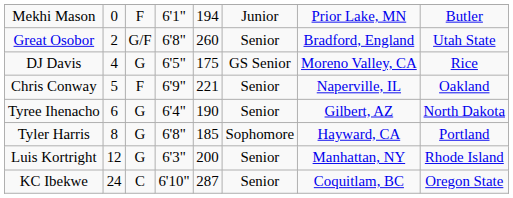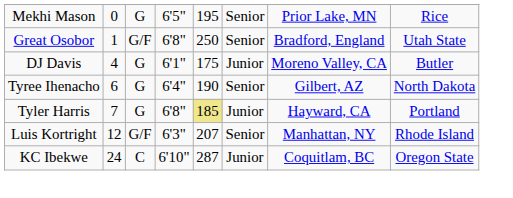Mekhi Mason | column 3: F -> G
Mekhi Mason | column 4: 6'1" -> 6'5"
Mekhi Mason | column 5: 194 -> 195
Mekhi Mason | column 6: Junior -> Senior
Mekhi Mason | column 8: Butler -> Rice
Great Osobor | column 2: 2 -> 1
Great Osobor | column 5: 260 -> 250
DJ Davis | column 4: 6'5" -> 6'1"
DJ Davis | column 6: GS Senior -> Junior
DJ Davis | column 8: Rice -> Butler
- row: Chris Conway | 5 | F | 6'9" | 221 | Senior | Naperville, IL | Oakland
Tyler Harris | column 2: 8 -> 7
Tyler Harris | column 5: no background -> khaki background
Tyler Harris | column 6: Sophomore -> Junior
Luis Kortright | column 3: G -> G/F
Luis Kortright | column 5: 200 -> 207
KC Ibekwe | column 6: Senior -> Junior
